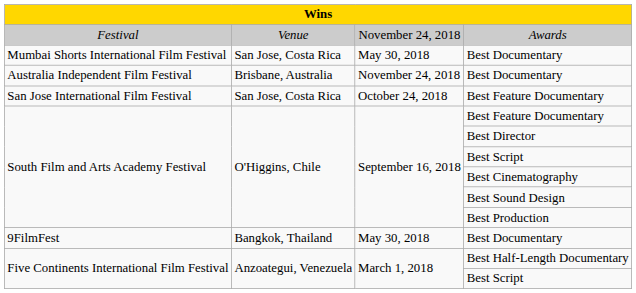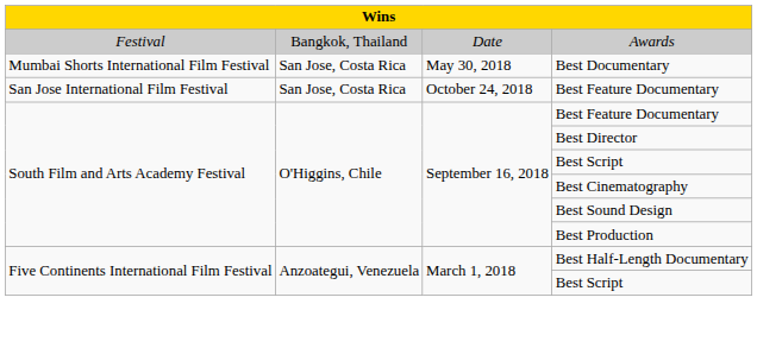Awards | column 2: Venue -> Bangkok, Thailand
Awards | column 3: November 24, 2018 -> Date
- row: Australia Independent Film Festival | Brisbane, Australia | November 24, 2018 | Best Documentary
- row: 9FilmFest | Bangkok, Thailand | May 30, 2018 | Best Documentary
